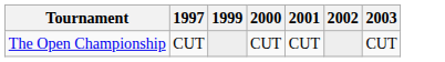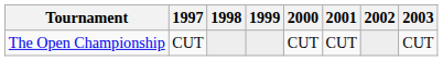+ column: 1998
